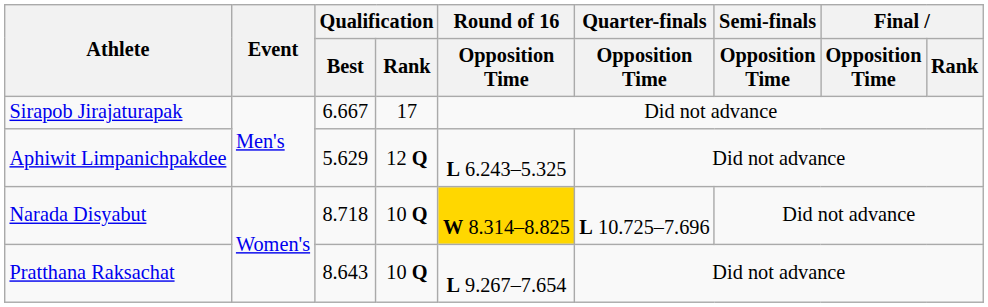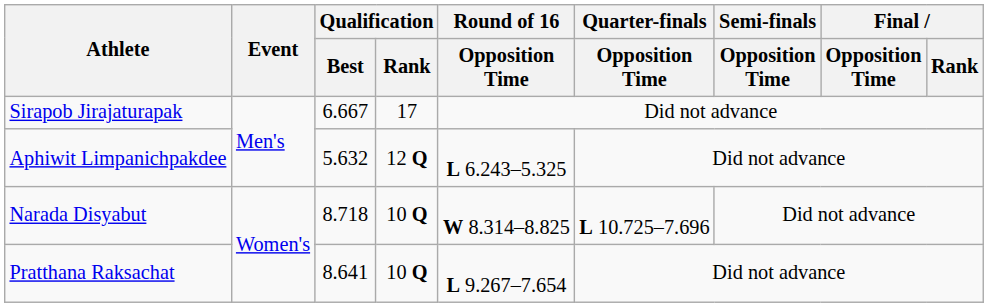Aphiwit Limpanichpakdee | Qualification / Best: 5.629 -> 5.632
Narada Disyabut | Round of 16 / Opposition Time: gold background -> no background
Pratthana Raksachat | Qualification / Best: 8.643 -> 8.641
